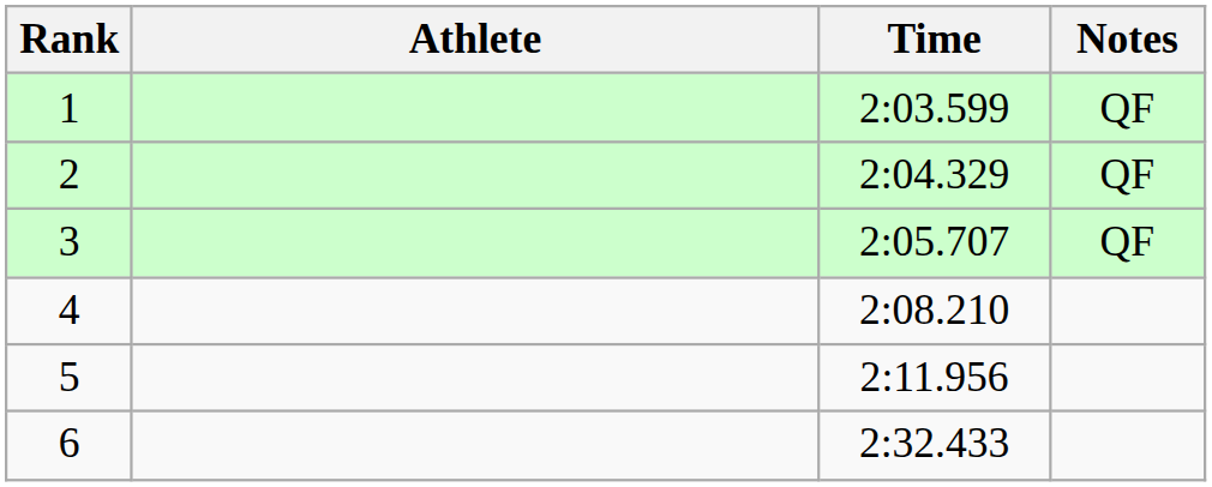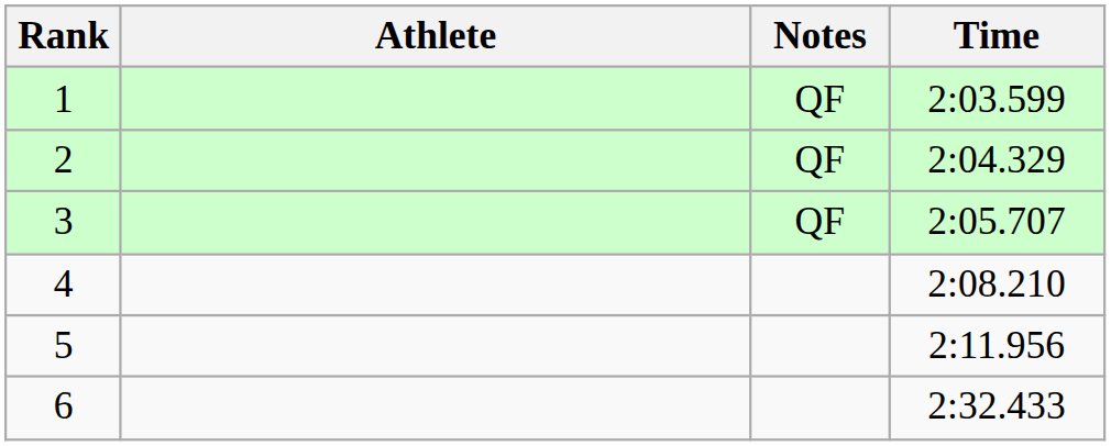columns swapped: Time <-> Notes
